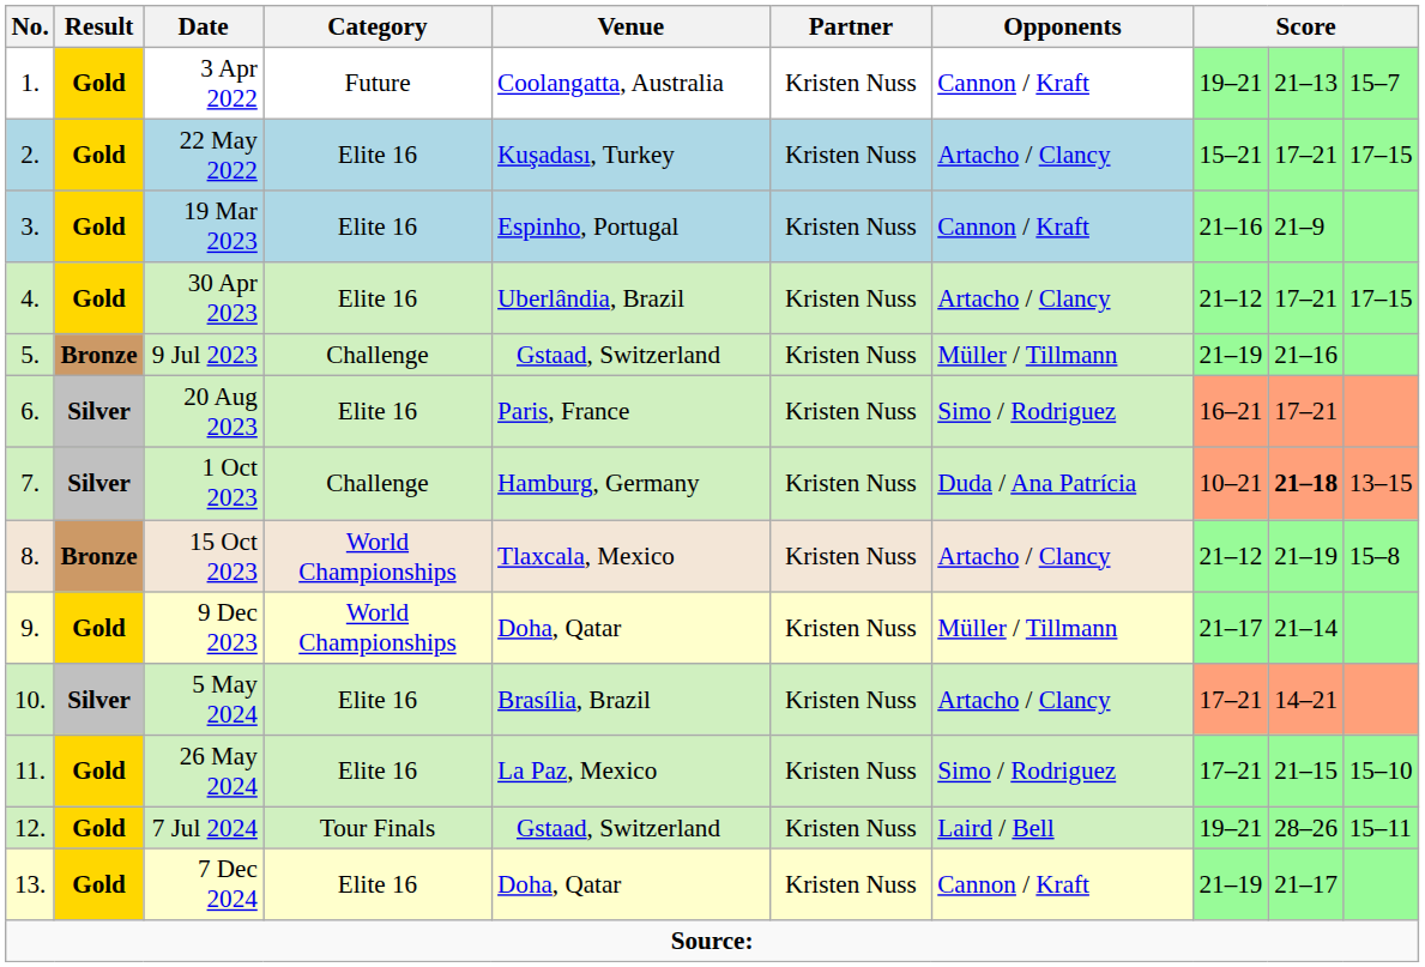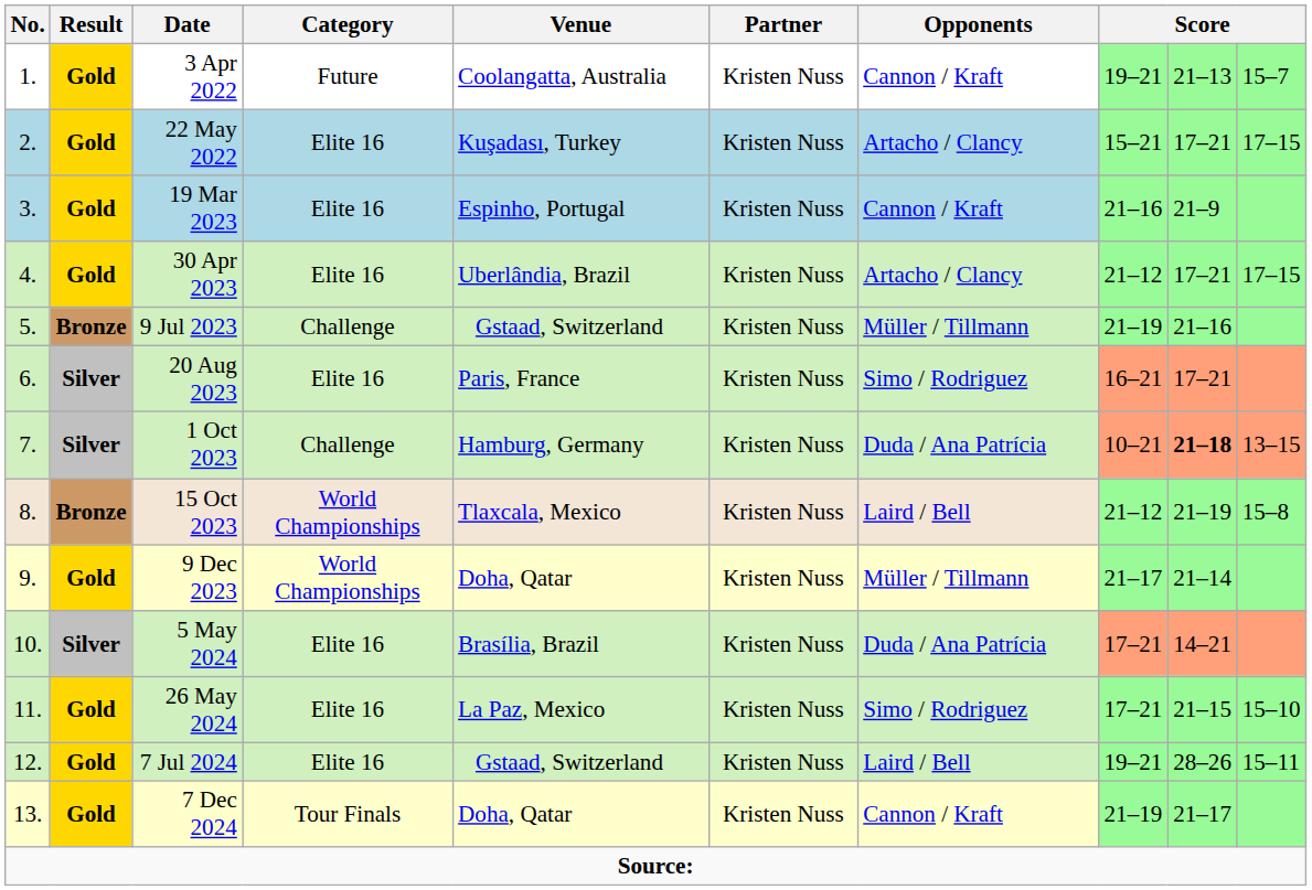15 Oct 2023 | Opponents: Artacho / Clancy -> Laird / Bell
5 May 2024 | Opponents: Artacho / Clancy -> Duda / Ana Patrícia
7 Jul 2024 | Category: Tour Finals -> Elite 16
7 Dec 2024 | Category: Elite 16 -> Tour Finals
